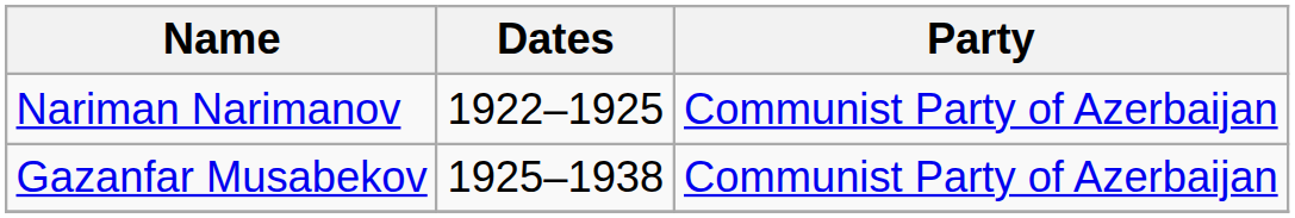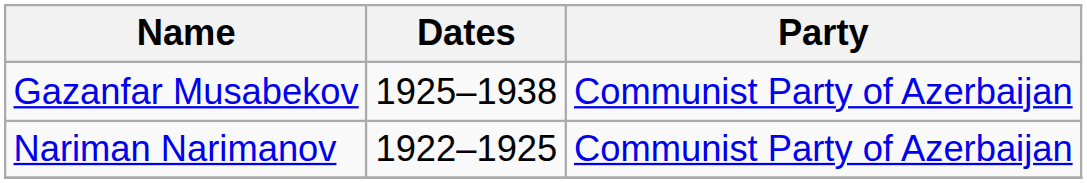rows swapped: Nariman Narimanov <-> Gazanfar Musabekov
